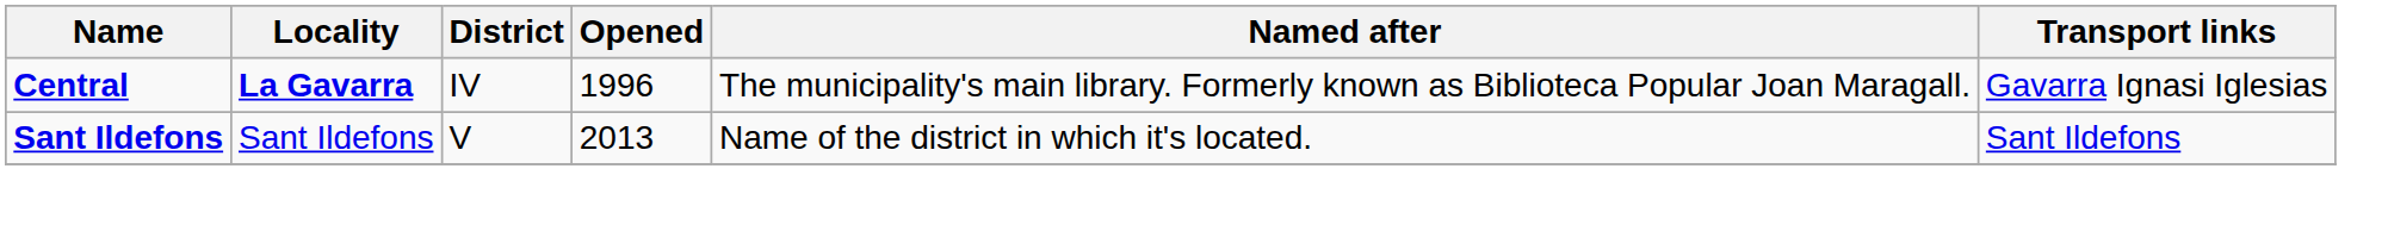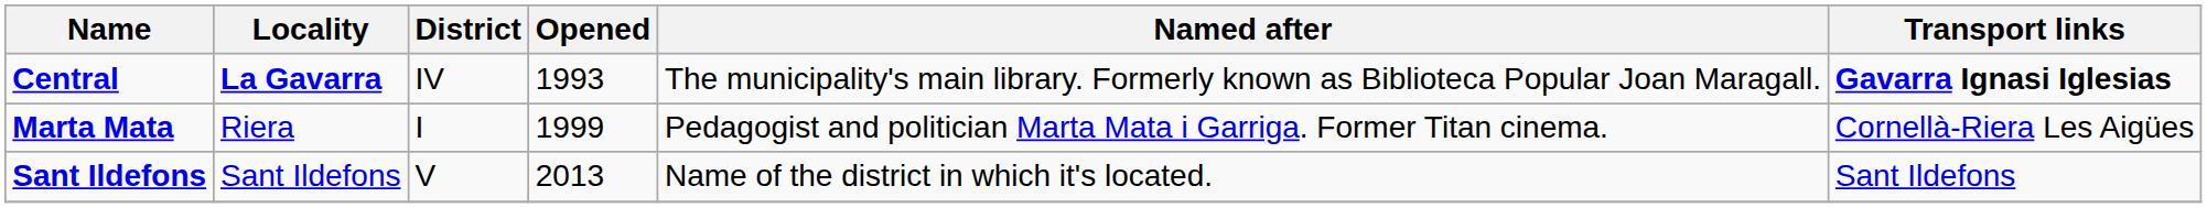Central | Opened: 1996 -> 1993
Central | Transport links: normal -> bold
+ row: Marta Mata | Riera | I | 1999 | Pedagogist and politician Marta Mata i Garriga. Former Titan cinema. | Cornellà-Riera Les Aigües
